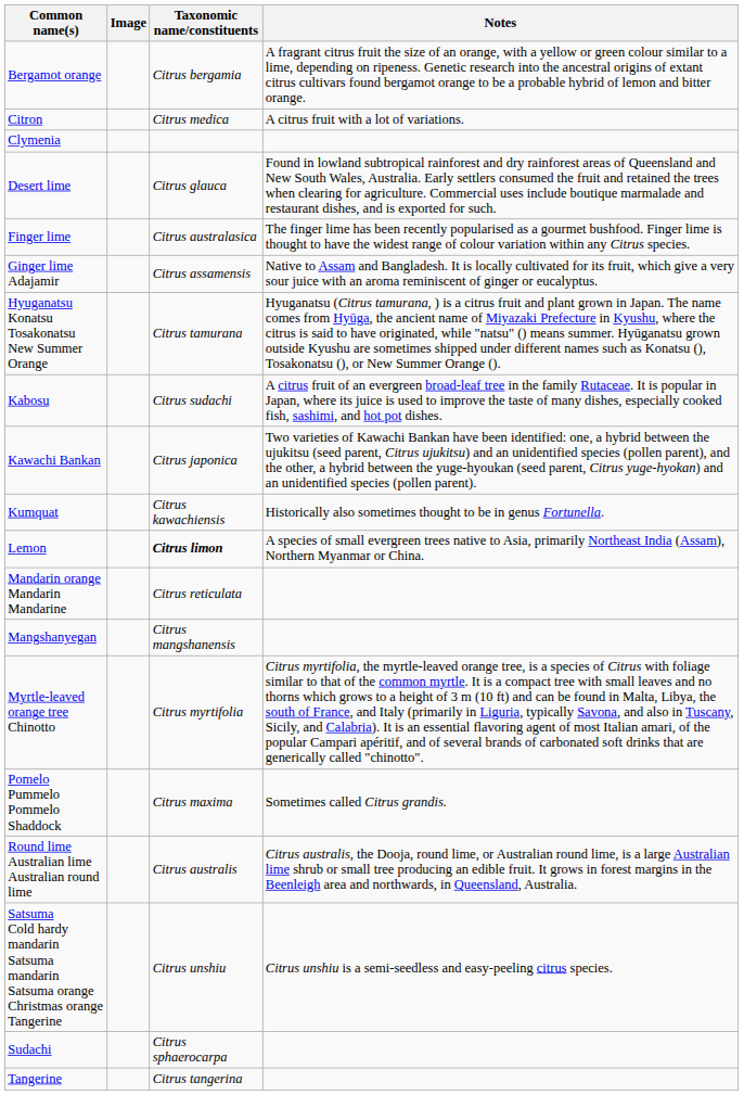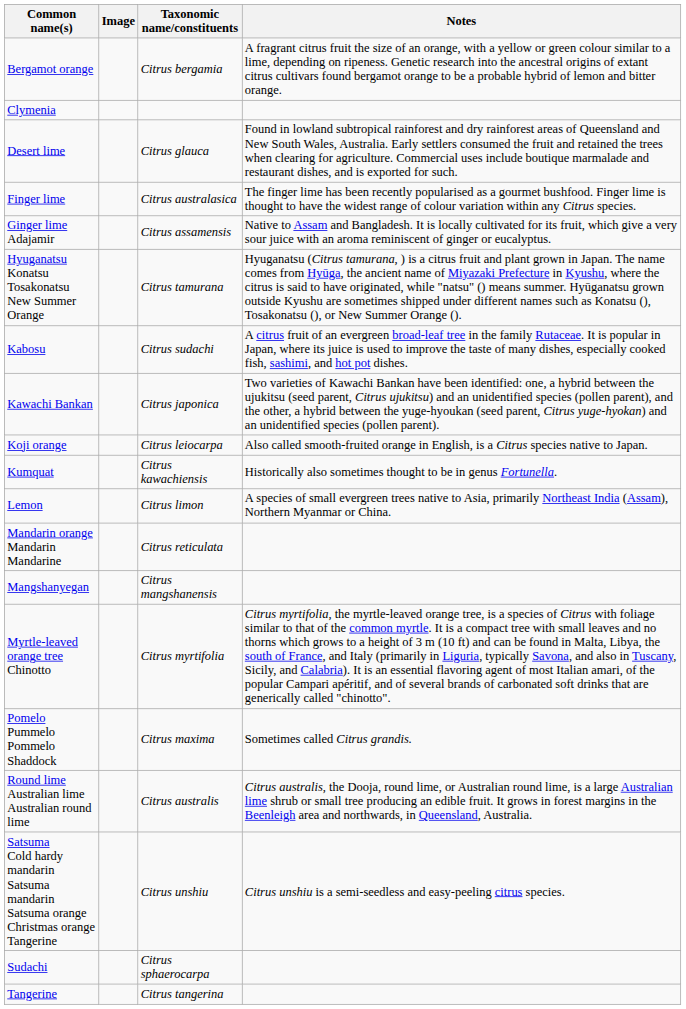- row: Citron | Citrus medica | A citrus fruit with a lot of variations.
+ row: Koji orange | Citrus leiocarpa | Also called smooth-fruited orange in English, is a Citrus species native to Japan.
Lemon | Taxonomic name/constituents: bold -> normal
